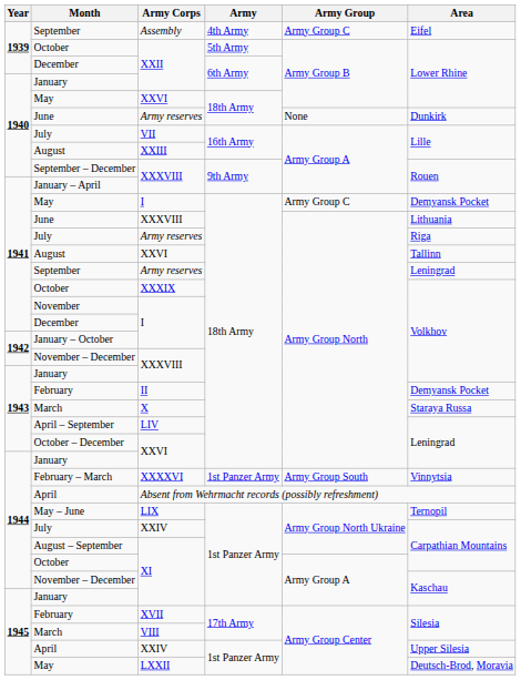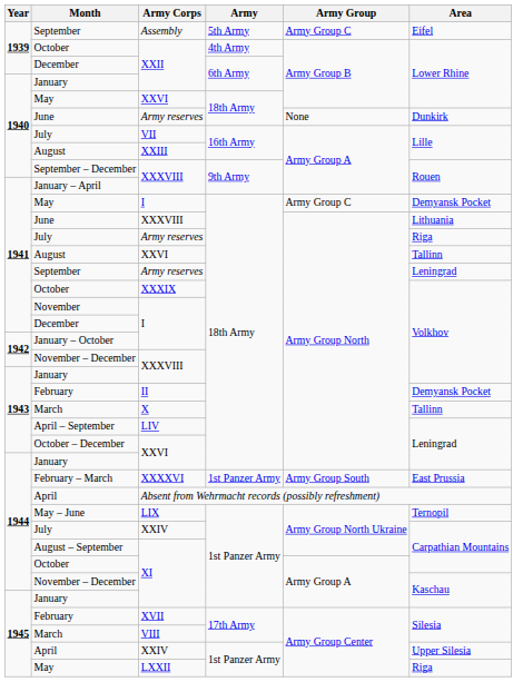September / Assembly | Army: 4th Army -> 5th Army
October / XXII | Army: 5th Army -> 4th Army
March / X | Area: Staraya Russa -> Tallinn
February – March | Area: Vinnytsia -> East Prussia
May / LXXII | Area: Deutsch-Brod, Moravia -> Riga
